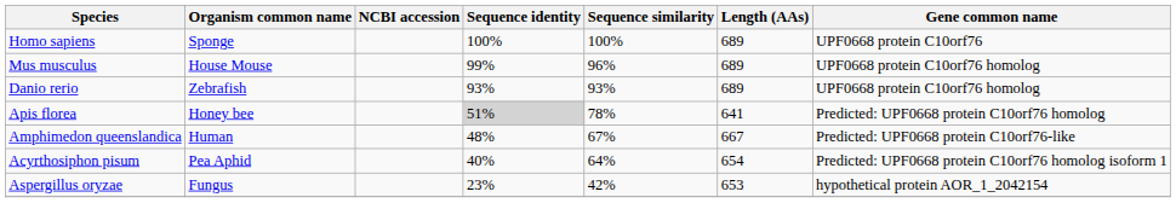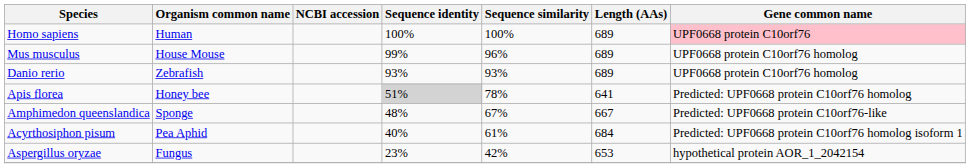Homo sapiens | Organism common name: Sponge -> Human
Homo sapiens | Gene common name: no background -> pink background
Amphimedon queenslandica | Organism common name: Human -> Sponge
Acyrthosiphon pisum | Sequence similarity: 64% -> 61%
Acyrthosiphon pisum | Length (AAs): 654 -> 684
